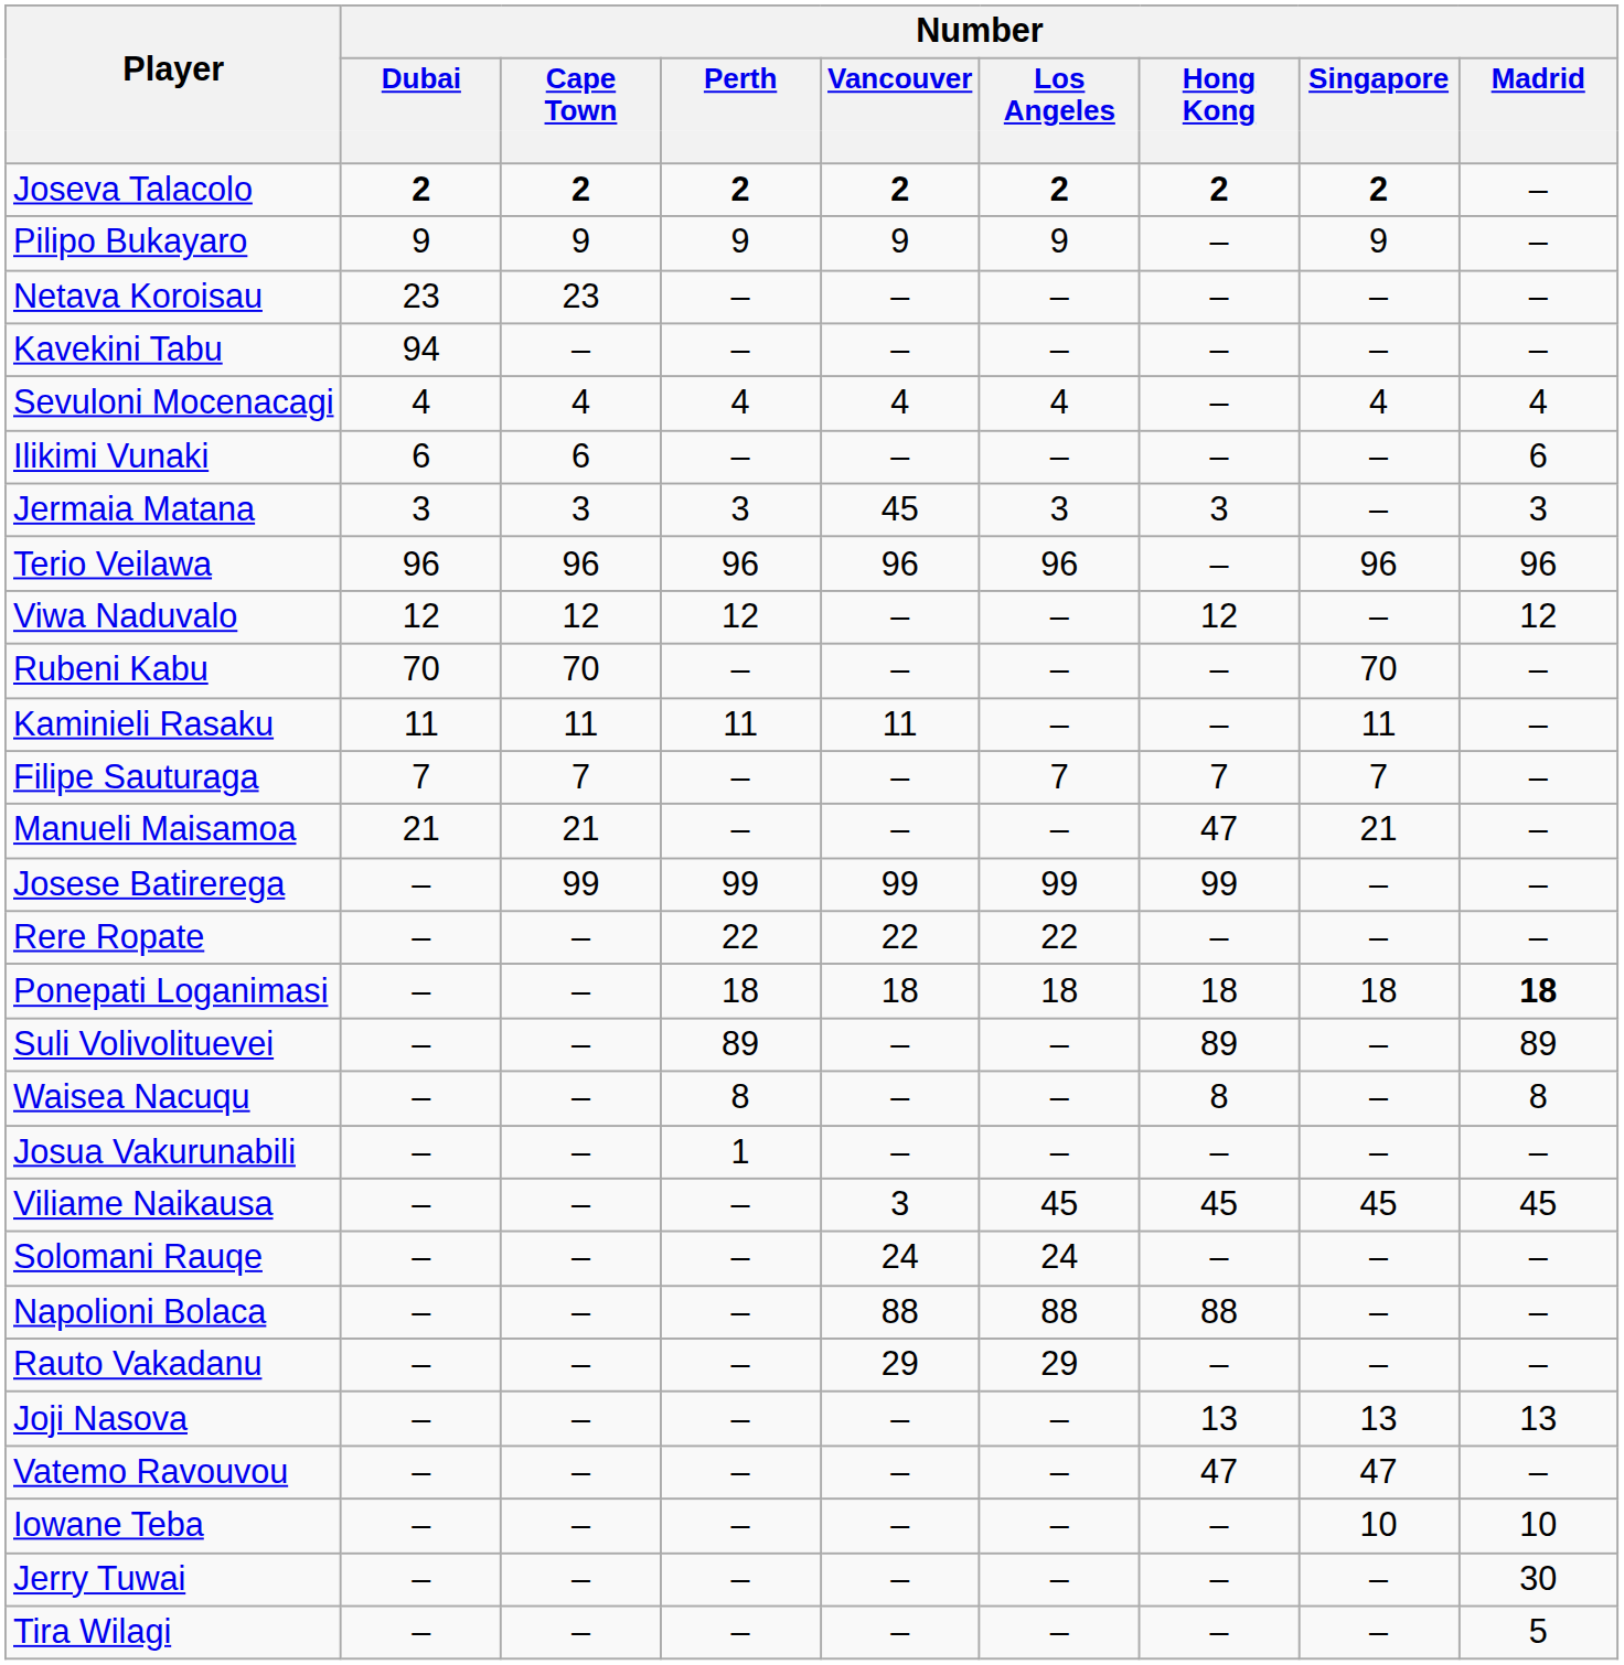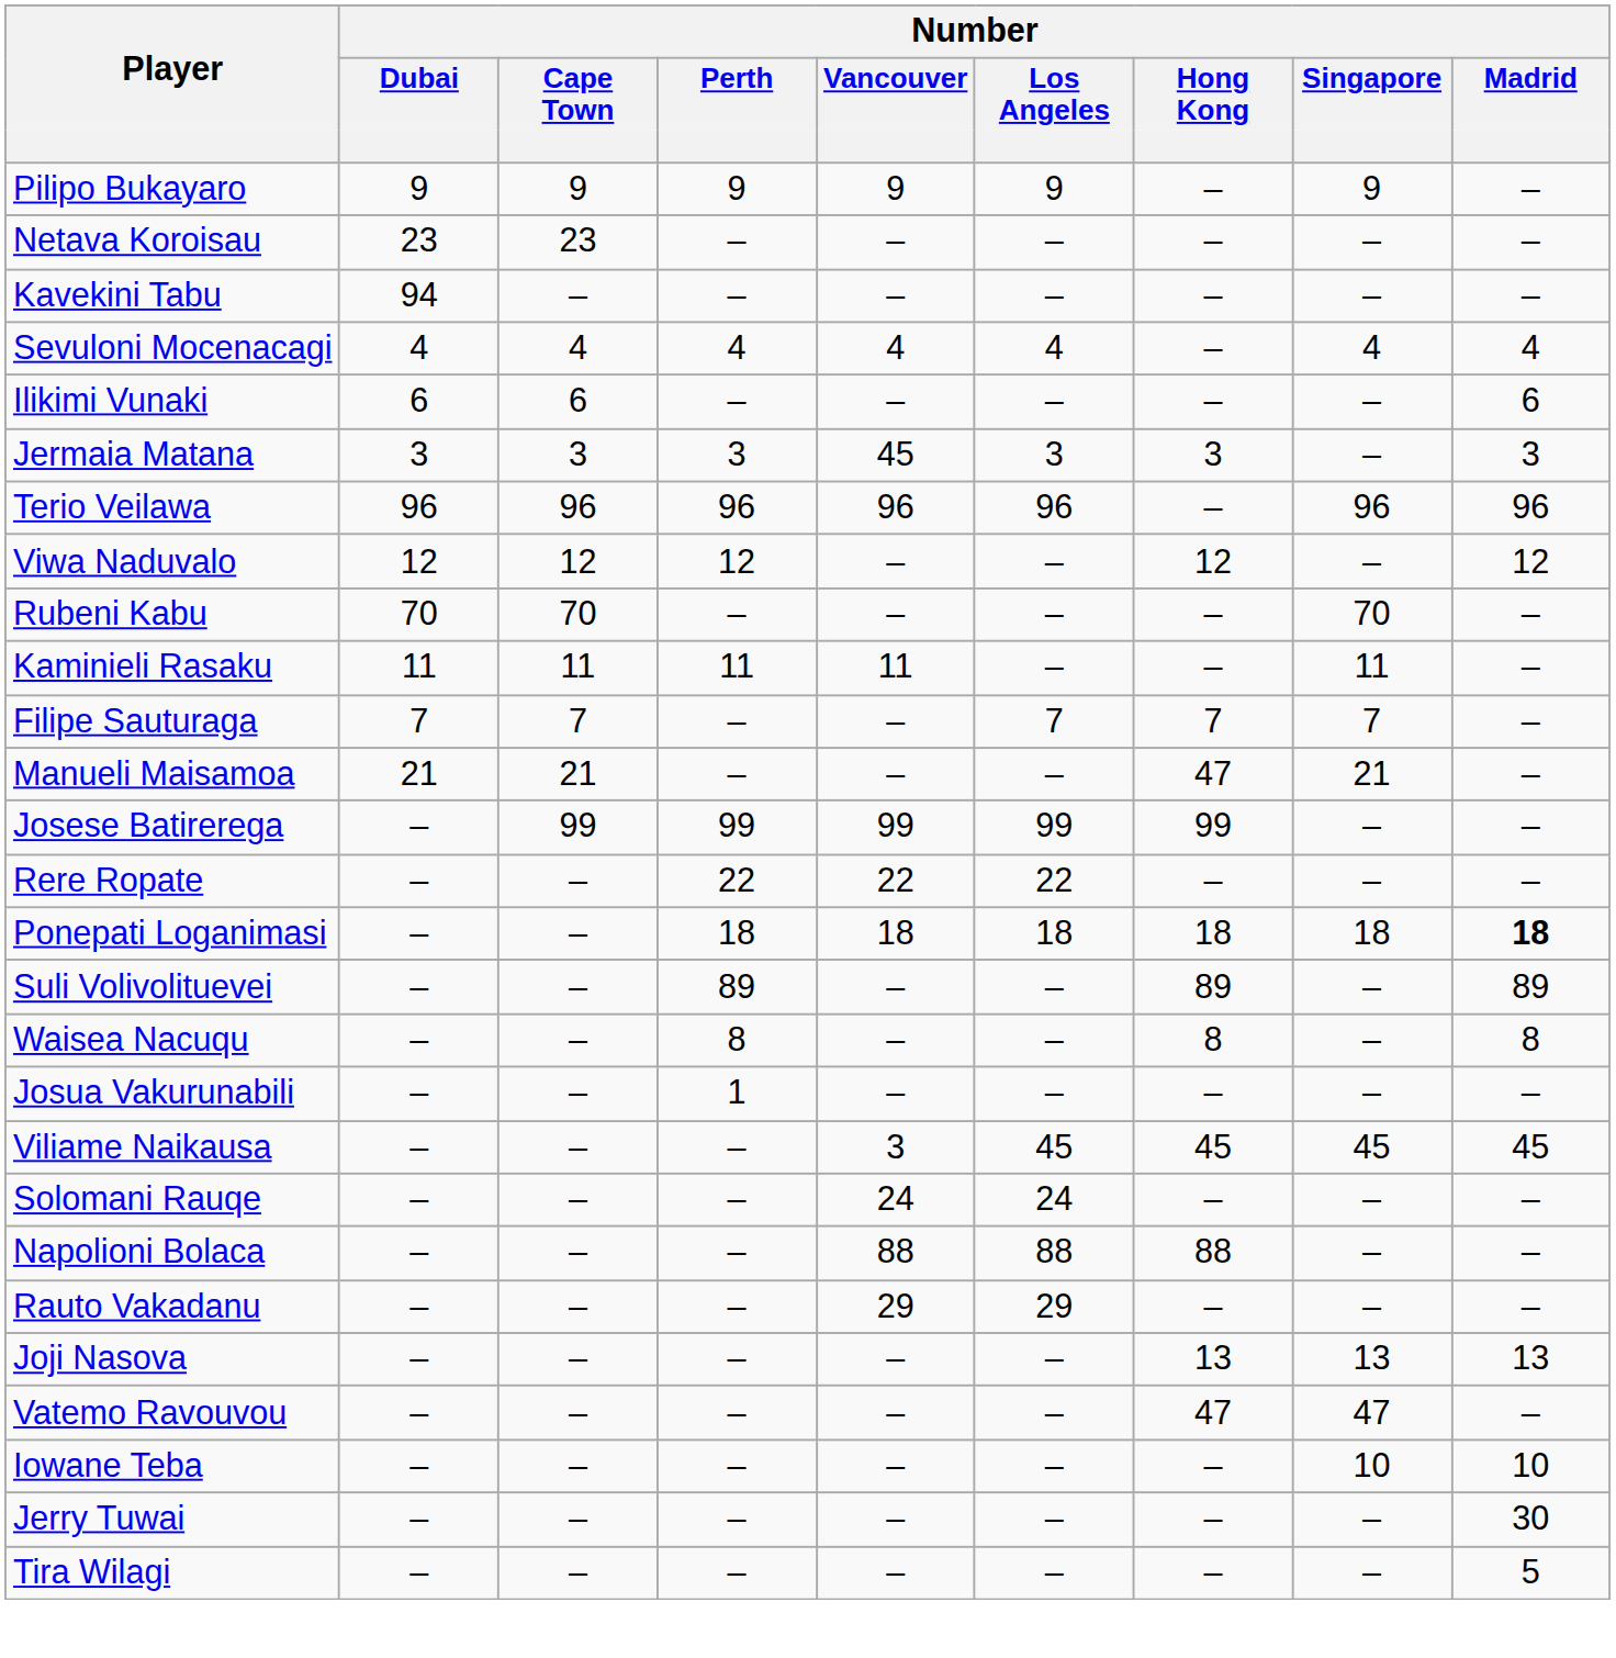- row: Joseva Talacolo | 2 | 2 | 2 | 2 | 2 | 2 | 2 | –
